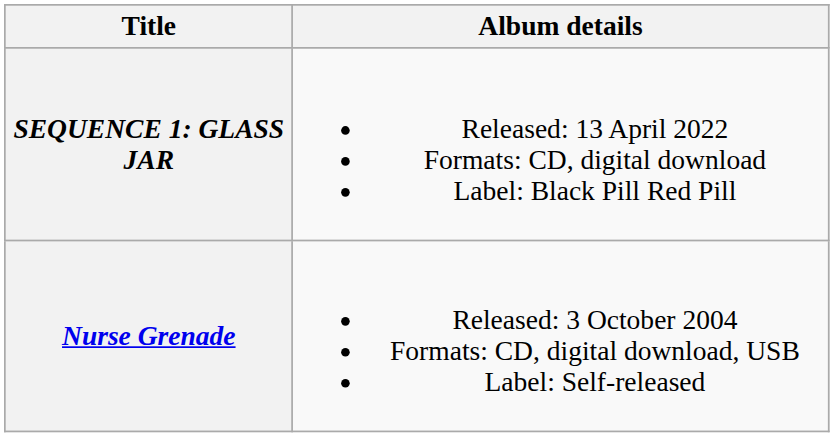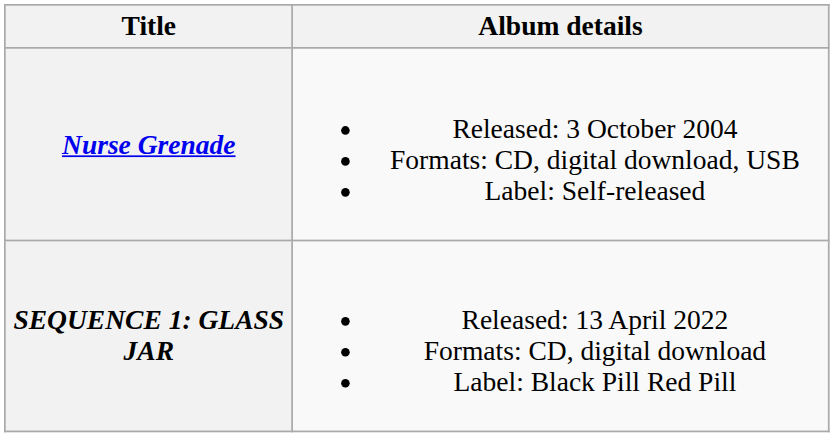rows swapped: Nurse Grenade <-> SEQUENCE 1: GLASS JAR
